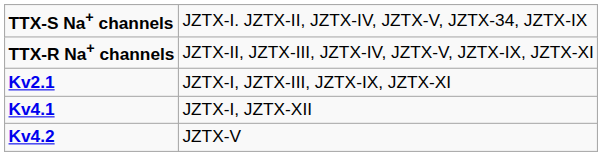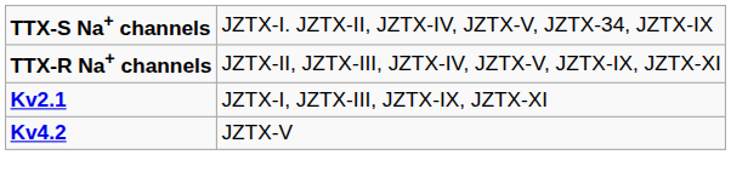- row: Kv4.1 | JZTX-I, JZTX-XII
